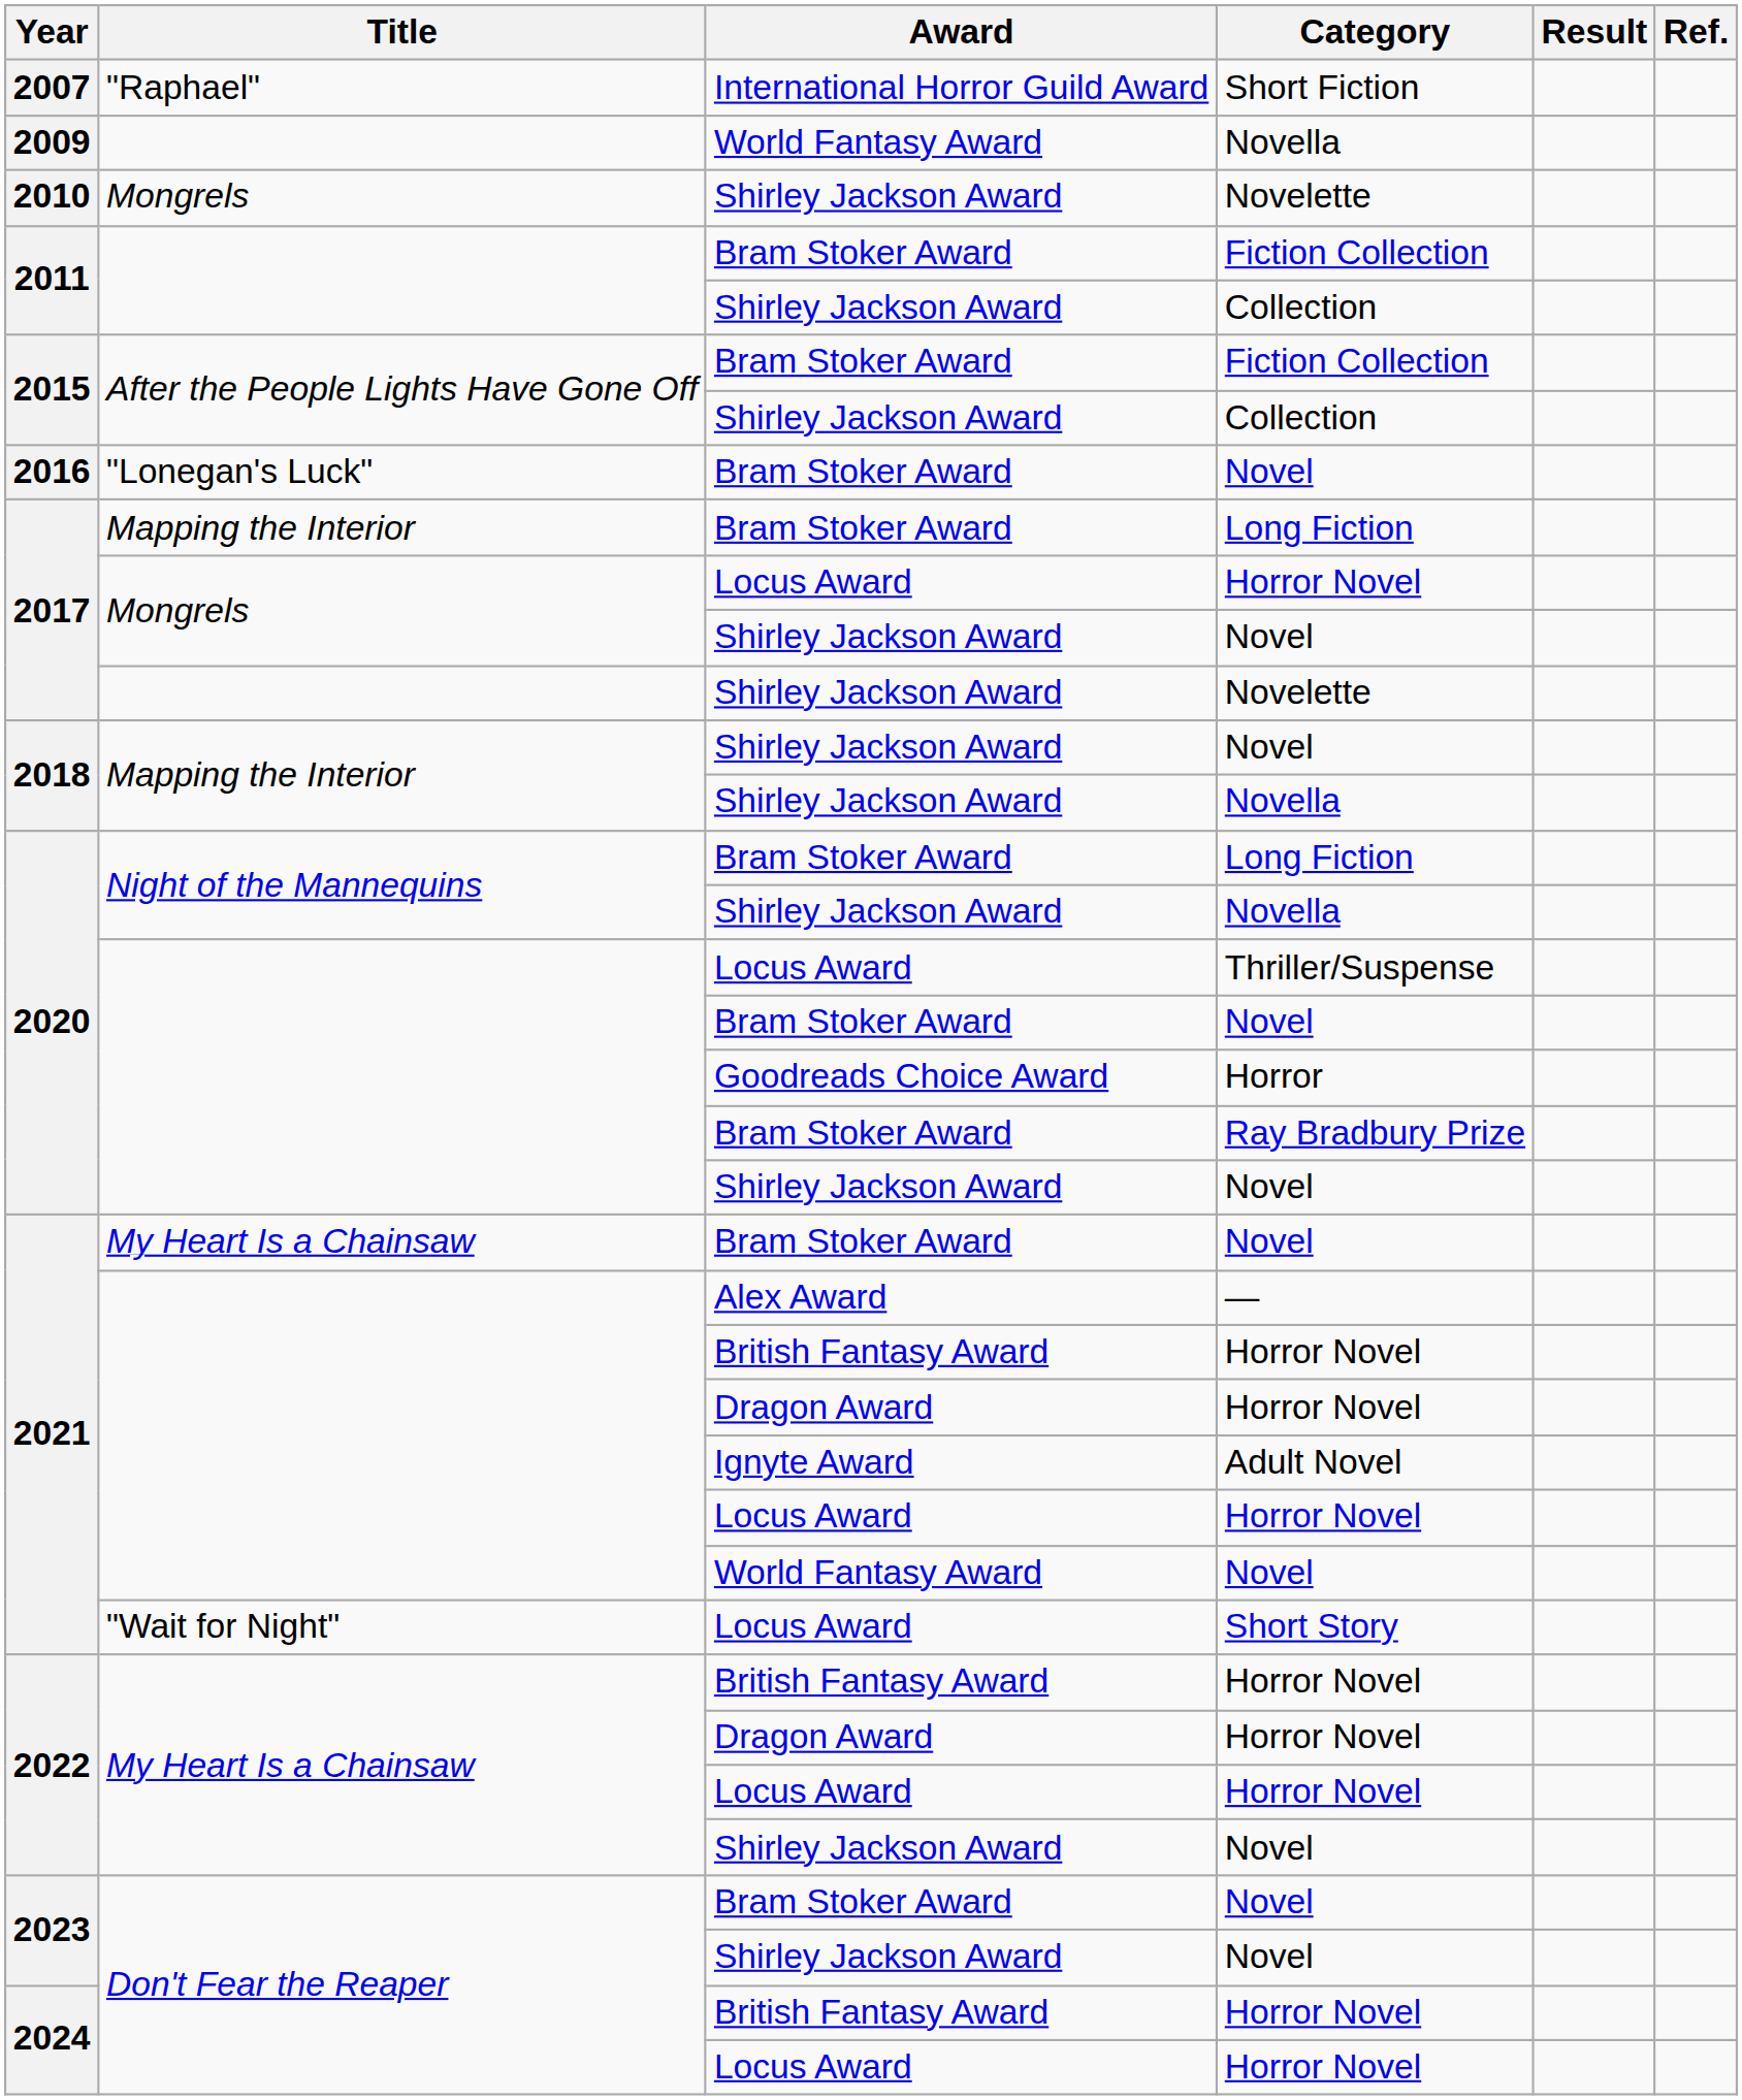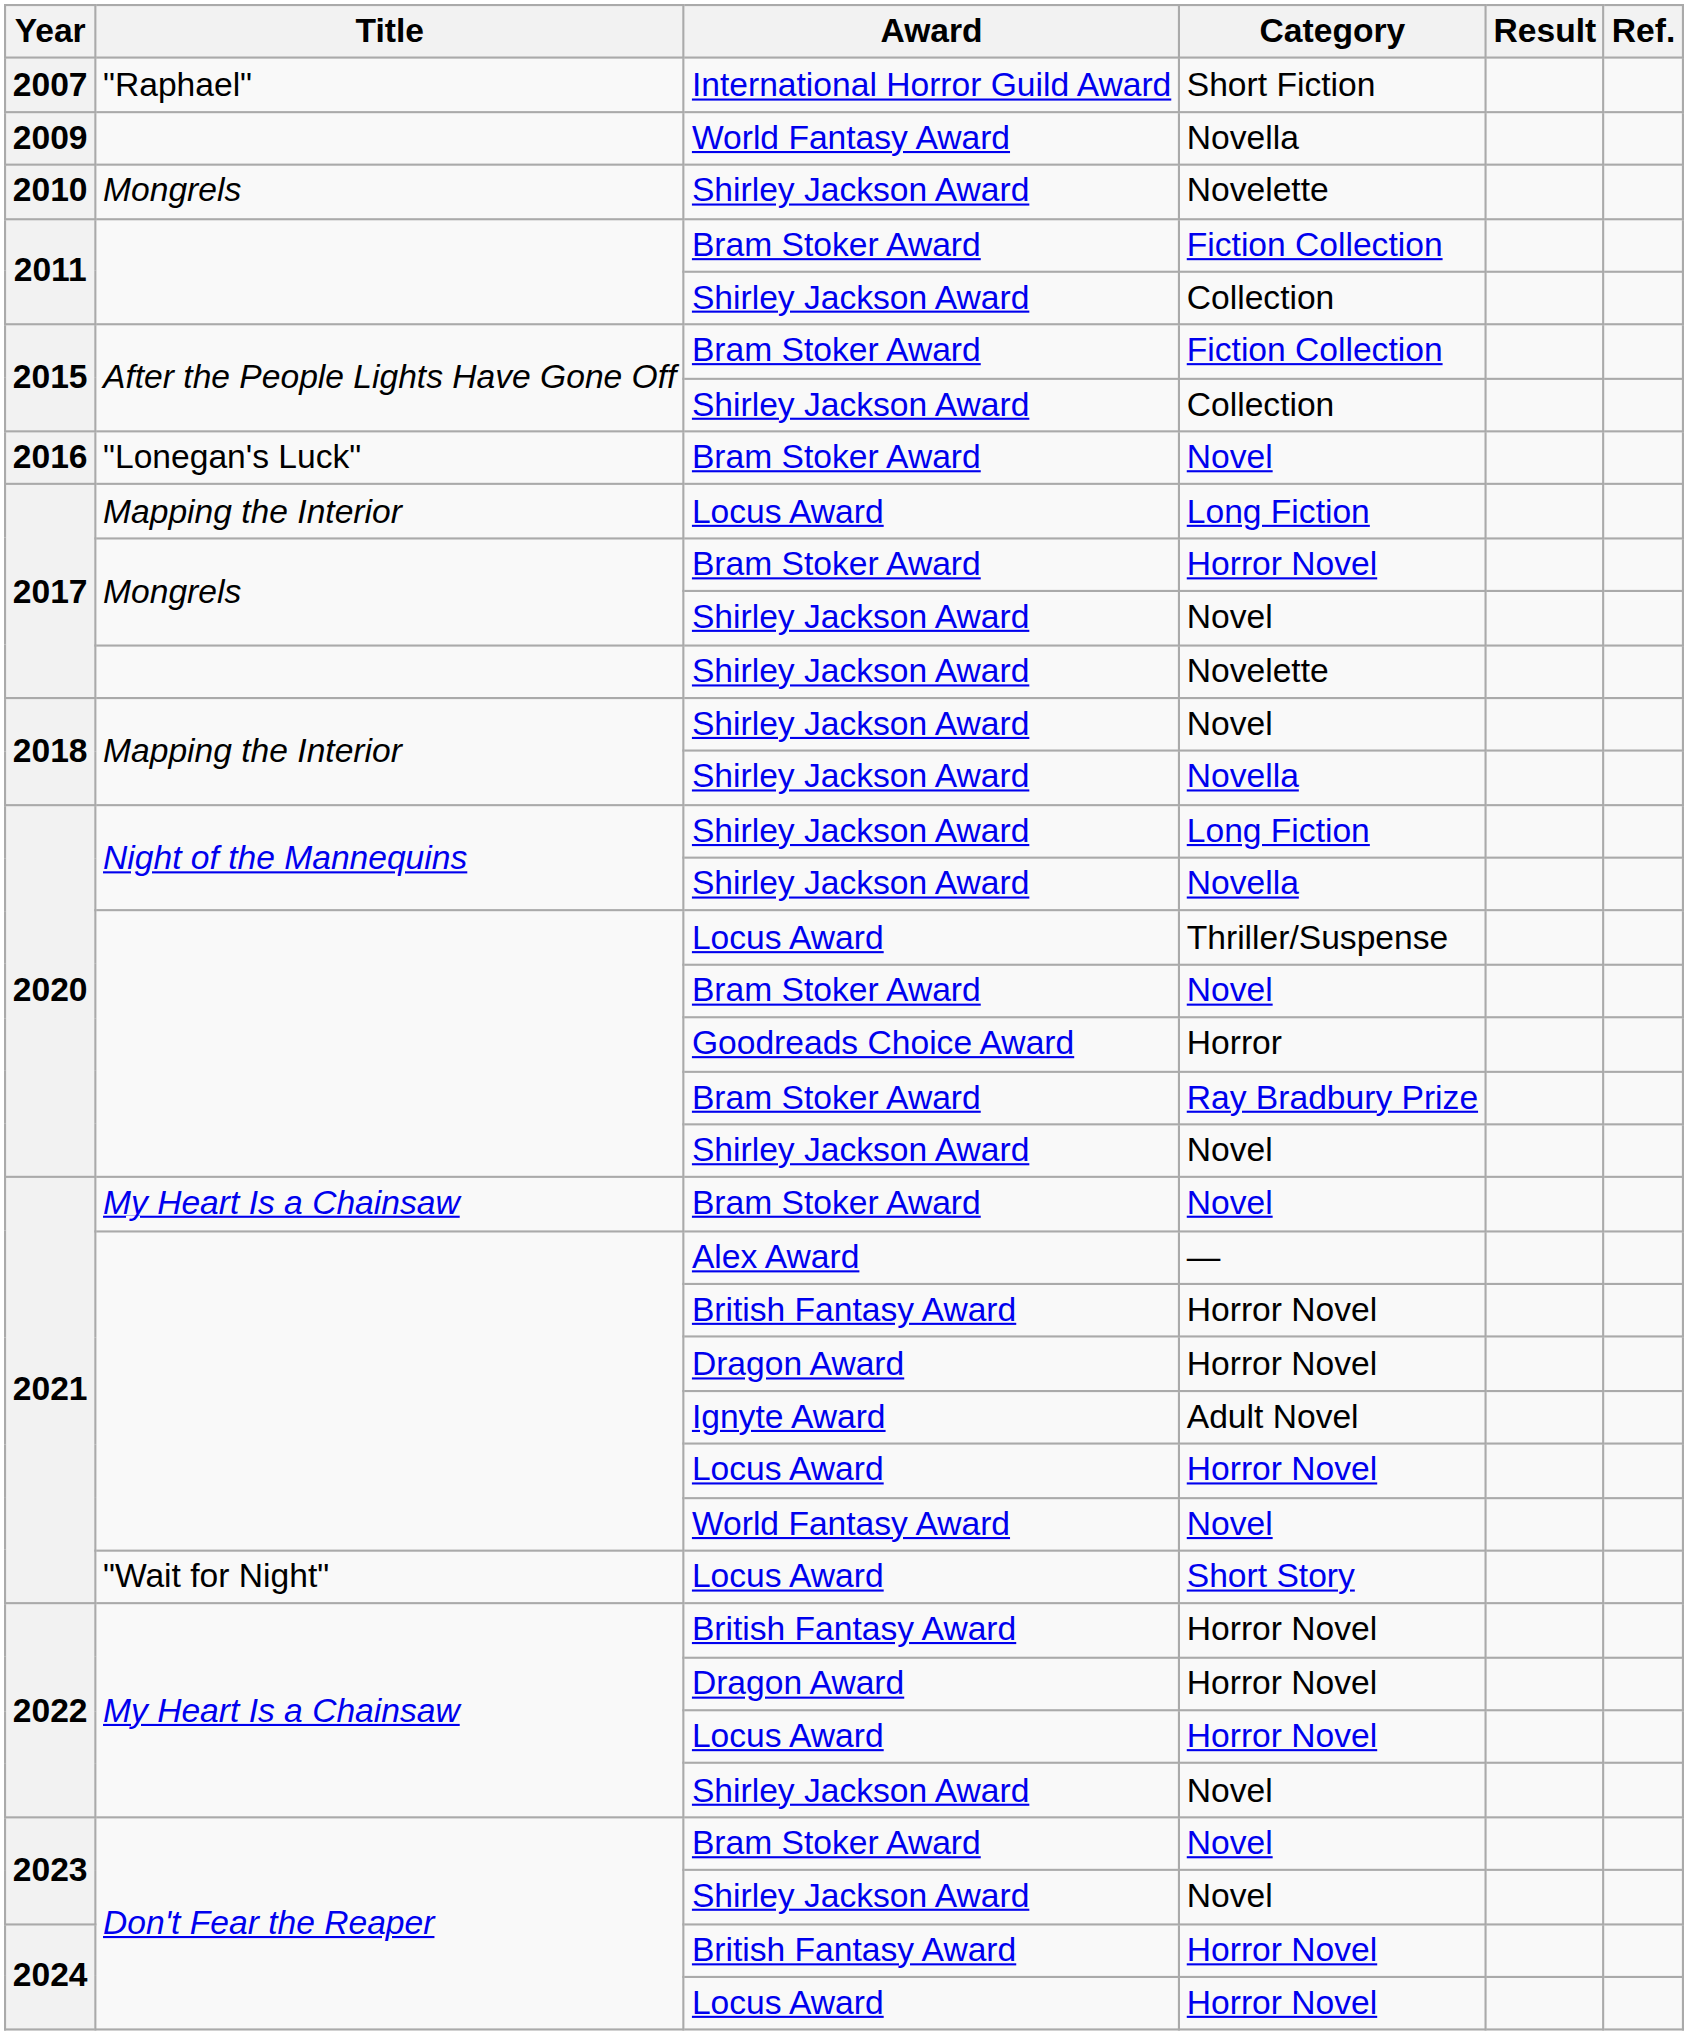2017 / Long Fiction | Award: Bram Stoker Award -> Locus Award
2017 / Horror Novel | Award: Locus Award -> Bram Stoker Award
2020 / Long Fiction | Award: Bram Stoker Award -> Shirley Jackson Award
